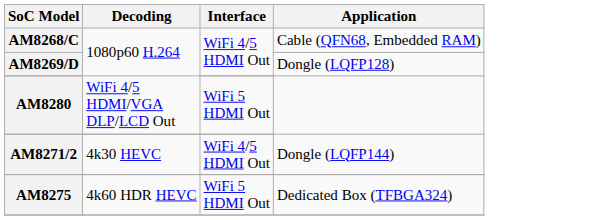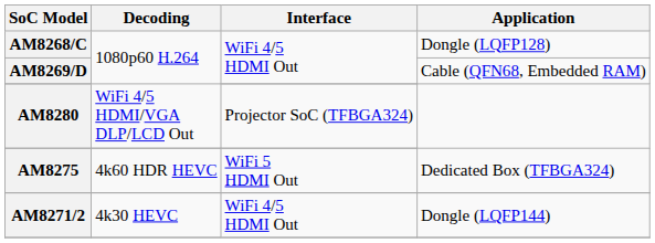AM8268/C | Application: Cable (QFN68, Embedded RAM) -> Dongle (LQFP128)
AM8269/D | Application: Dongle (LQFP128) -> Cable (QFN68, Embedded RAM)
AM8280 | Interface: WiFi 5 HDMI Out -> Projector SoC (TFBGA324)
rows swapped: AM8271/2 <-> AM8275
